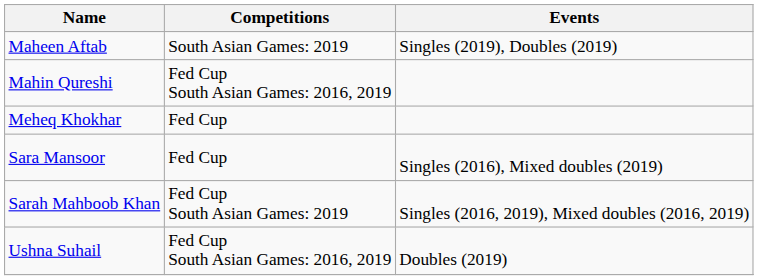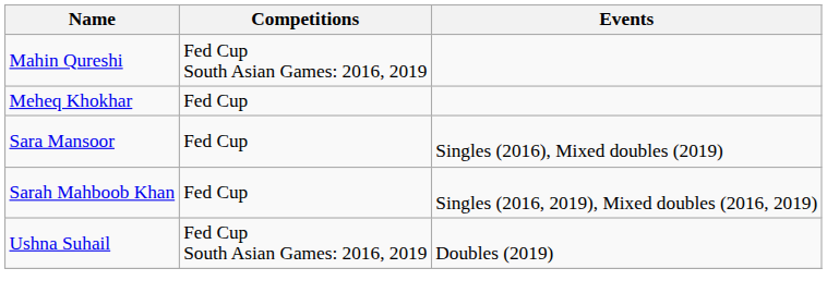- row: Maheen Aftab | South Asian Games: 2019 | Singles (2019), Doubles (2019)
Sarah Mahboob Khan | Competitions: Fed Cup South Asian Games: 2019 -> Fed Cup
